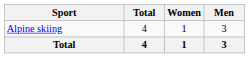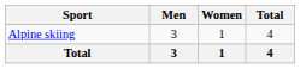columns swapped: Men <-> Total
